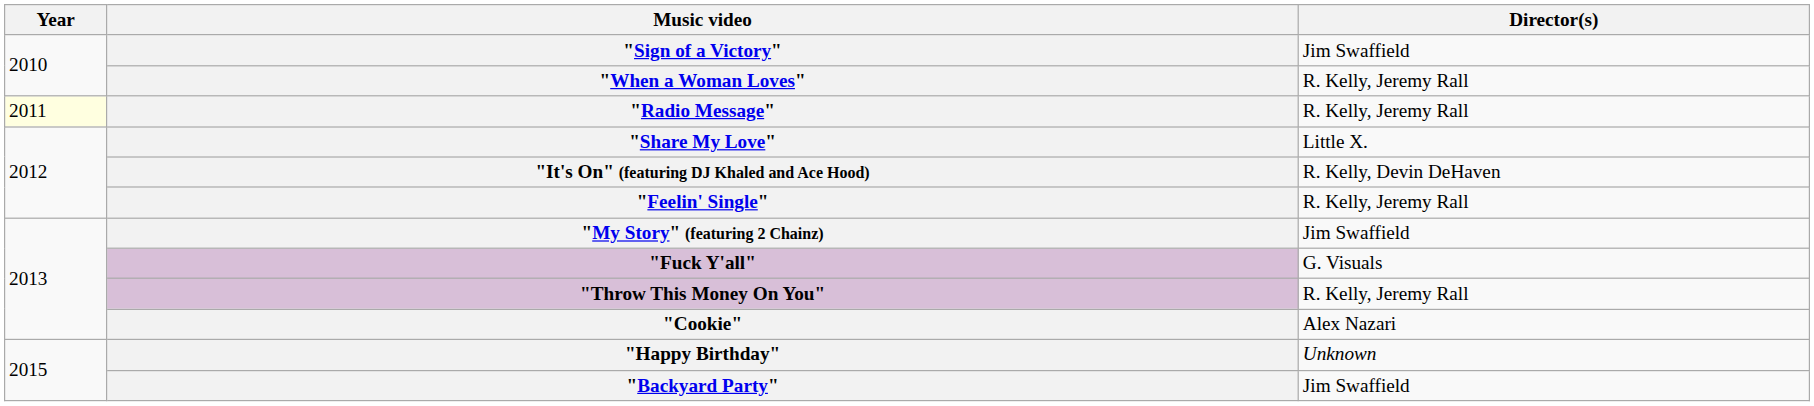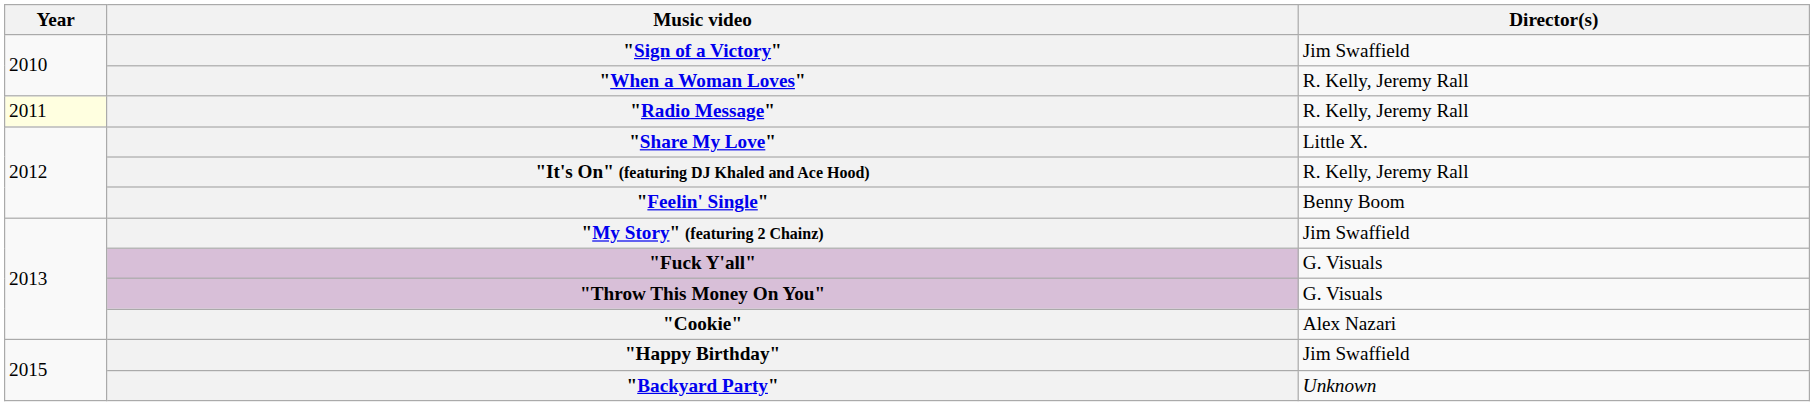"It's On" (featuring DJ Khaled and Ace Hood) | Director(s): R. Kelly, Devin DeHaven -> R. Kelly, Jeremy Rall
"Feelin' Single" | Director(s): R. Kelly, Jeremy Rall -> Benny Boom
"Throw This Money On You" | Director(s): R. Kelly, Jeremy Rall -> G. Visuals
"Happy Birthday" | Director(s): Unknown -> Jim Swaffield
"Backyard Party" | Director(s): Jim Swaffield -> Unknown
